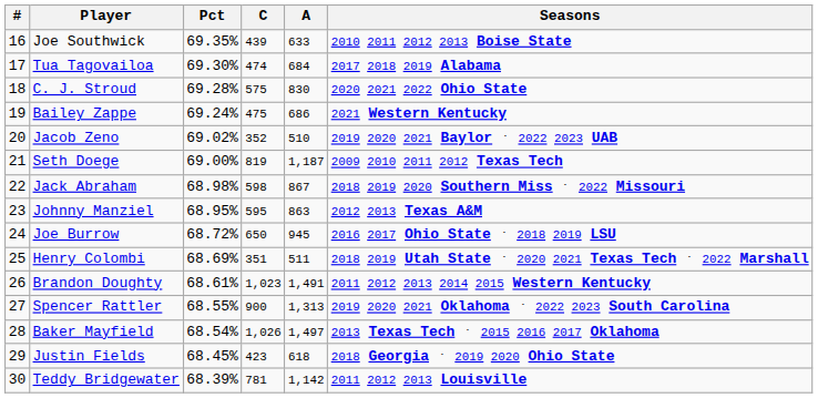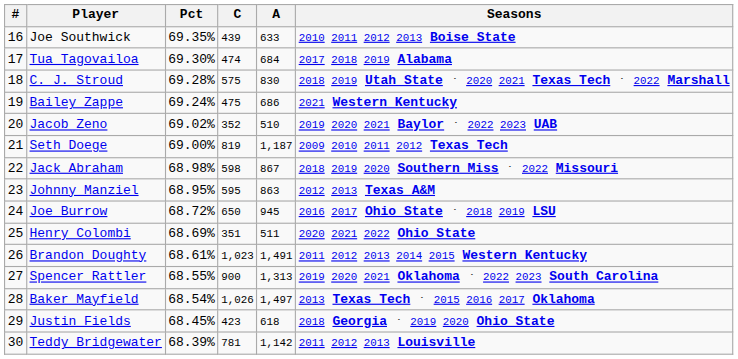C. J. Stroud | Seasons: 2020 2021 2022 Ohio State -> 2018 2019 Utah State ᛫ 2020 2021 Texas Tech ᛫ 2022 Marshall
Henry Colombi | Seasons: 2018 2019 Utah State ᛫ 2020 2021 Texas Tech ᛫ 2022 Marshall -> 2020 2021 2022 Ohio State
